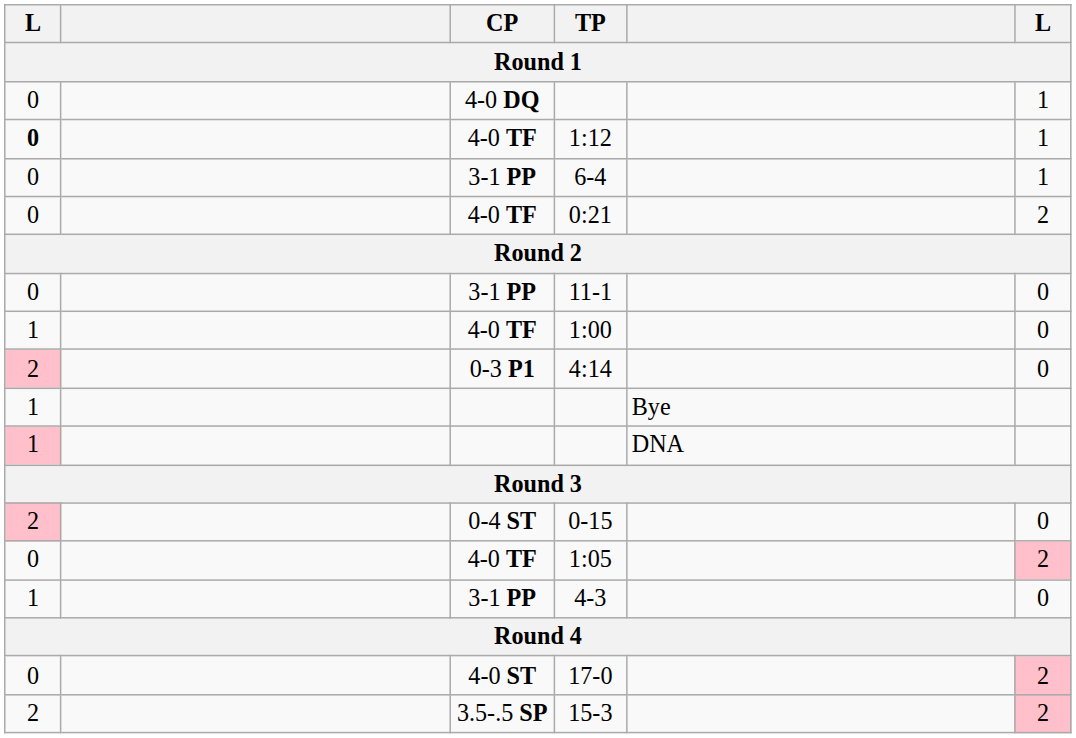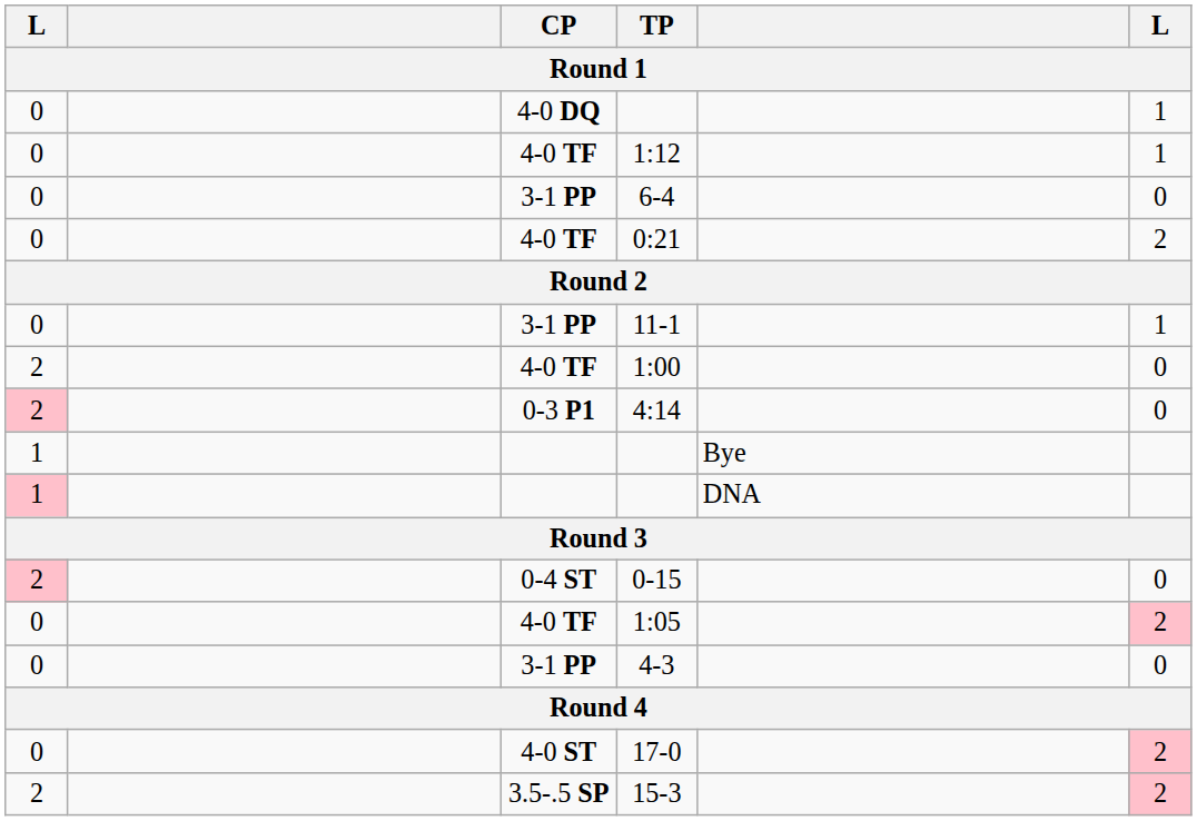1:12 | column 1: bold -> normal
6-4 | column 6: 1 -> 0
11-1 | column 6: 0 -> 1
1:00 | column 1: 1 -> 2
4-3 | column 1: 1 -> 0
